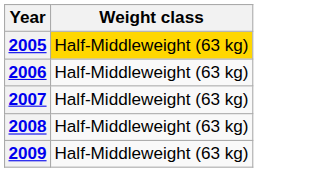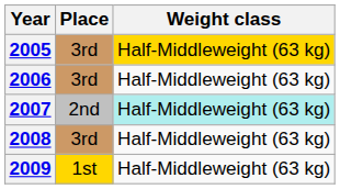+ column: Place | 3rd | 3rd | 2nd | 3rd | 1st
2007 | Weight class: no background -> paleturquoise background
